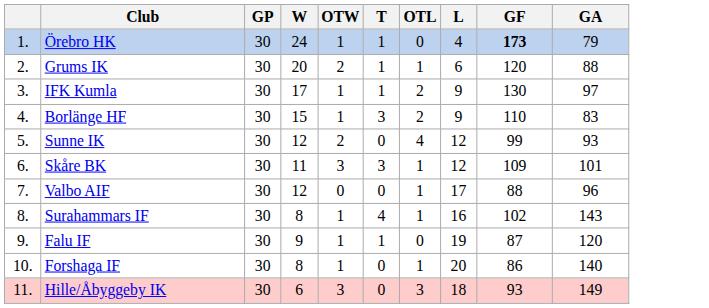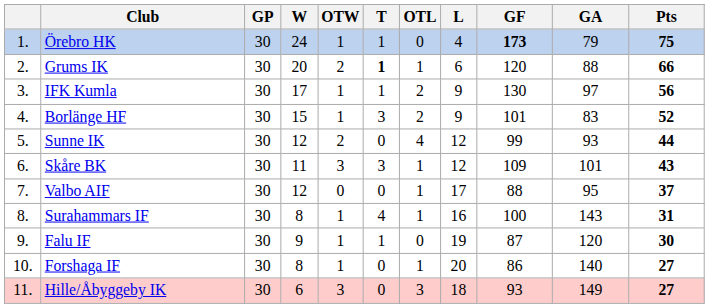+ column: Pts | 75 | 66 | 56 | 52 | 44 | 43 | 37 | 31 | 30 | 27 | 27
Grums IK | T: normal -> bold
Borlänge HF | GF: 110 -> 101
Valbo AIF | GA: 96 -> 95
Surahammars IF | GF: 102 -> 100
